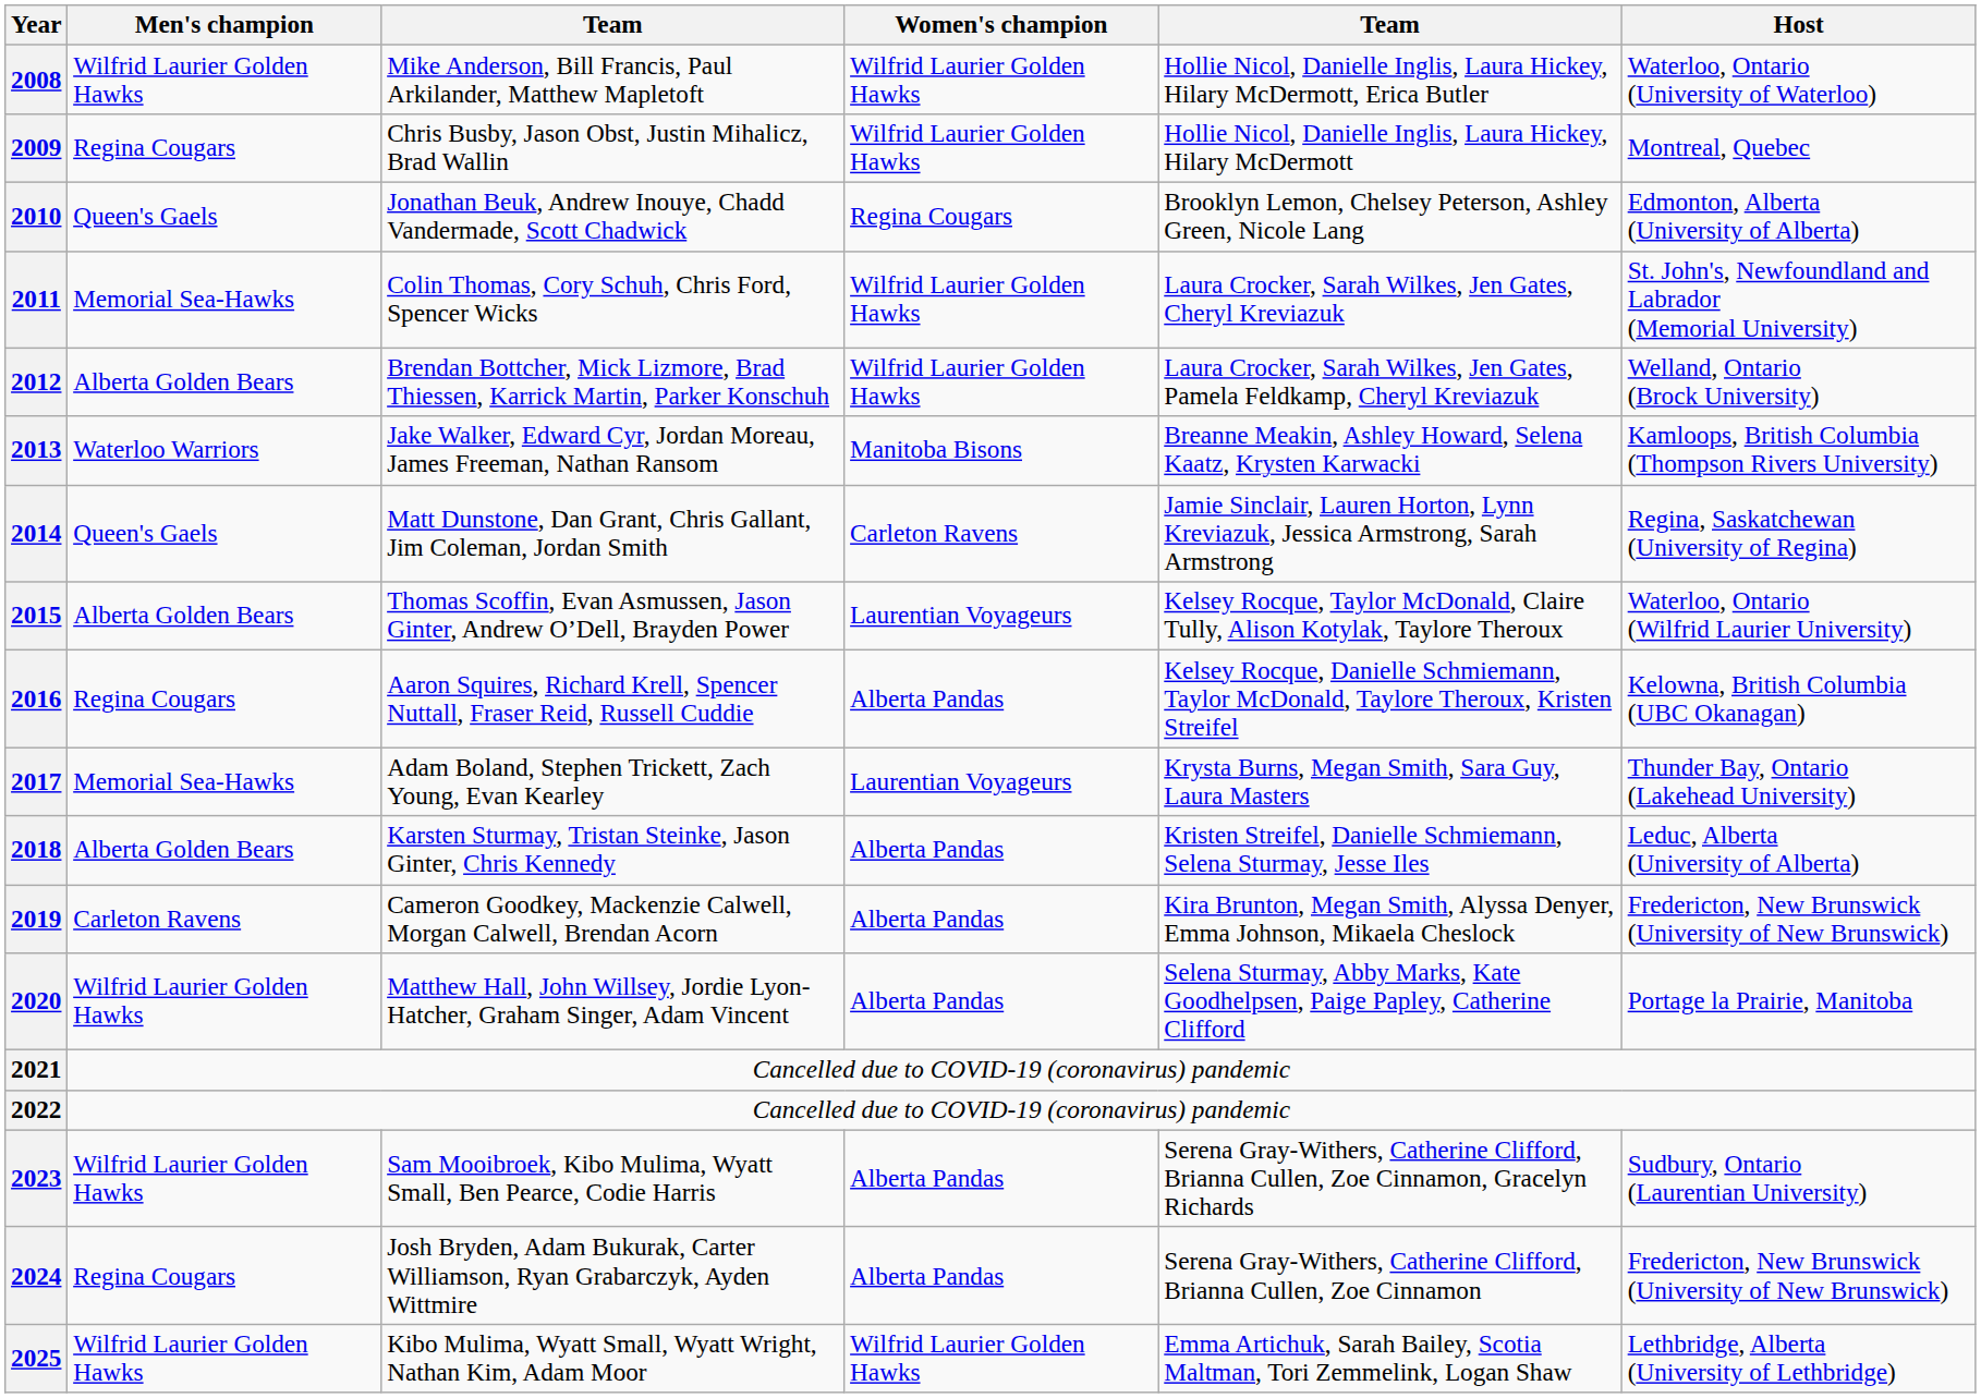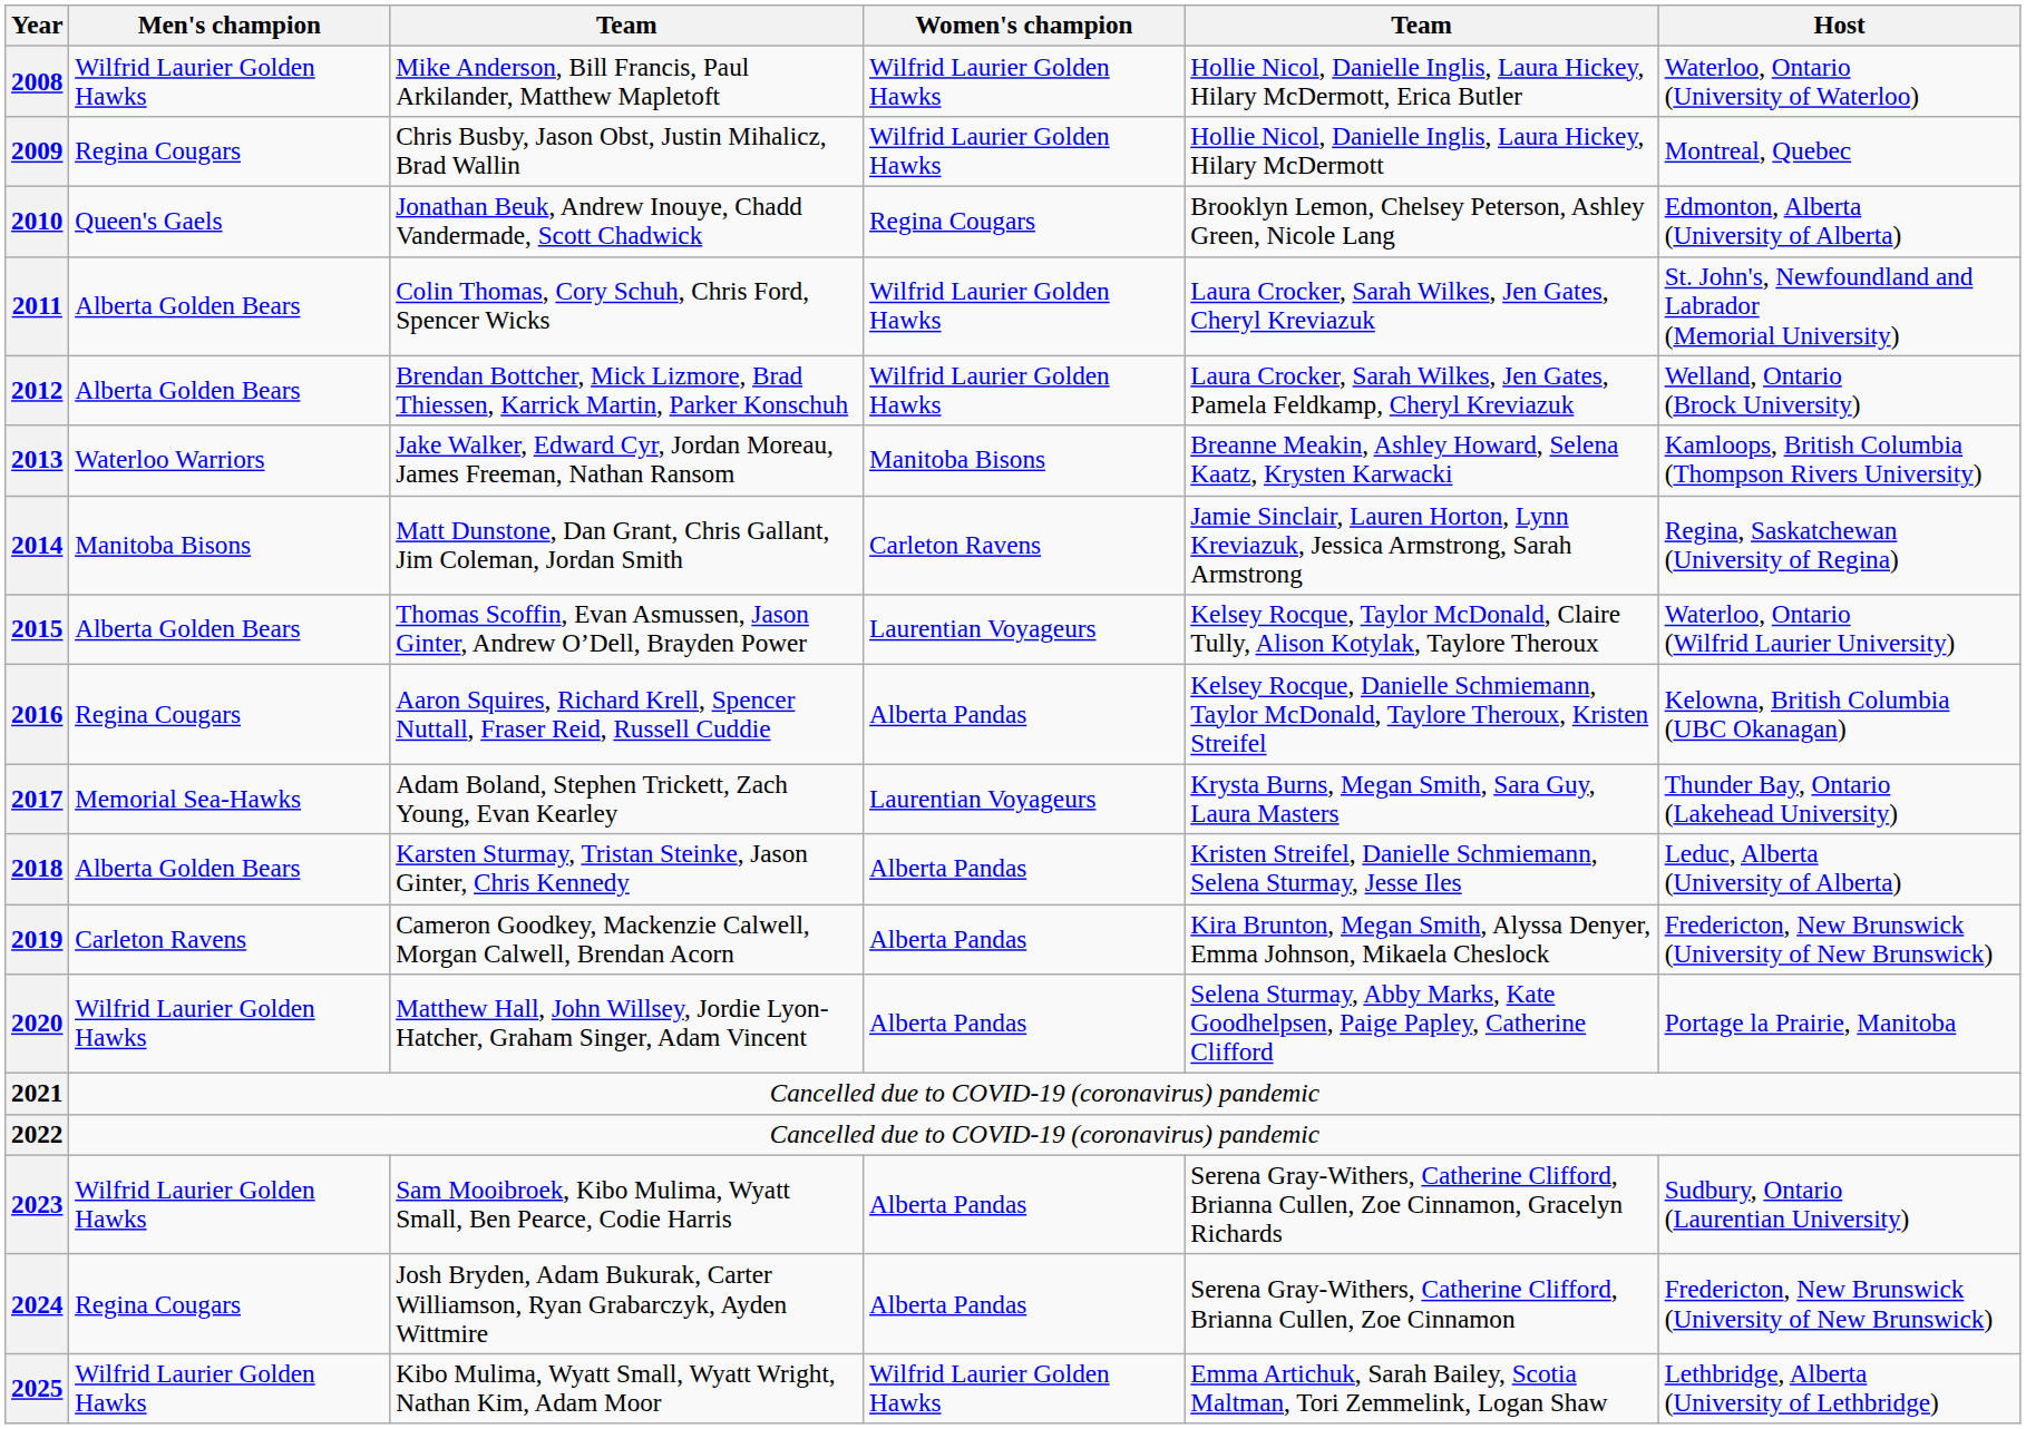2011 | Men's champion: Memorial Sea-Hawks -> Alberta Golden Bears
2014 | Men's champion: Queen's Gaels -> Manitoba Bisons
